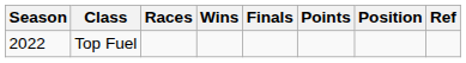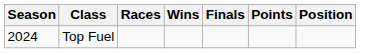- column: Ref
Top Fuel | Season: 2022 -> 2024
